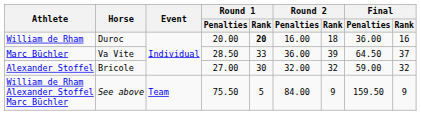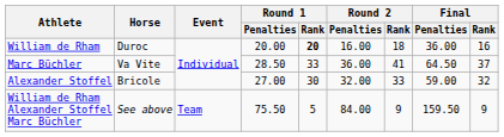Marc Büchler | Round 2 / Rank: 39 -> 41
Alexander Stoffel | Round 2 / Rank: 32 -> 33
